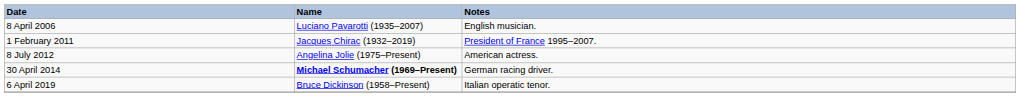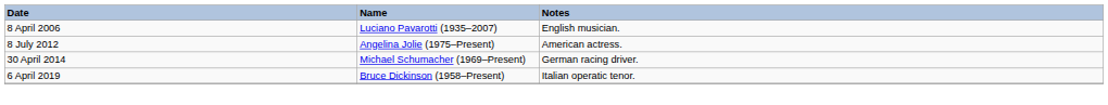- row: 1 February 2011 | Jacques Chirac (1932–2019) | President of France 1995–2007.
30 April 2014 | Name: bold -> normal
